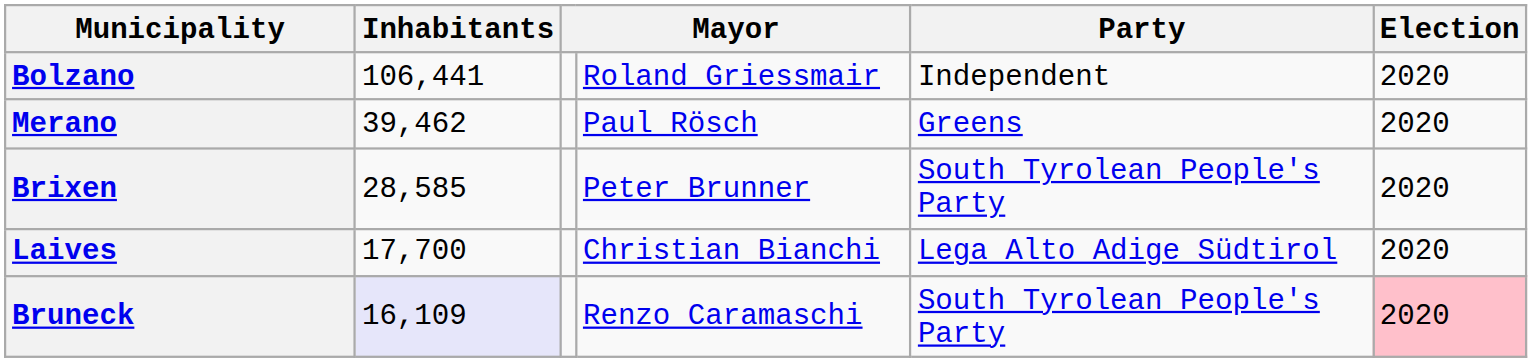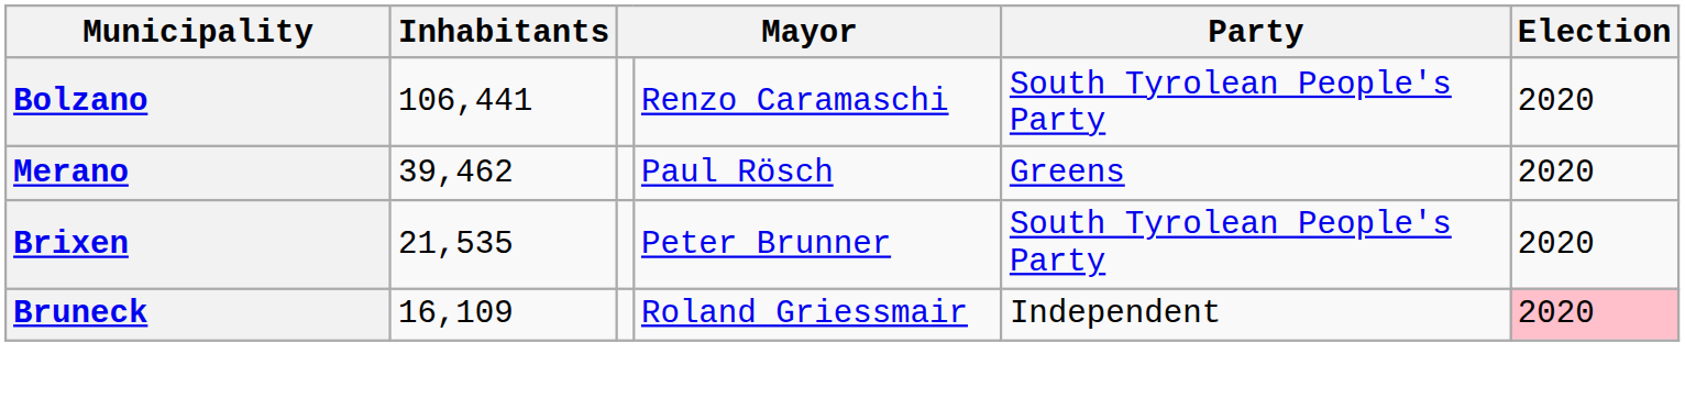Bolzano | column 4: Roland Griessmair -> Renzo Caramaschi
Bolzano | Party: Independent -> South Tyrolean People's Party
Brixen | Inhabitants: 28,585 -> 21,535
- row: Laives | 17,700 | Christian Bianchi | Lega Alto Adige Südtirol | 2020
Bruneck | Inhabitants: lavender background -> no background
Bruneck | column 4: Renzo Caramaschi -> Roland Griessmair
Bruneck | Party: South Tyrolean People's Party -> Independent
